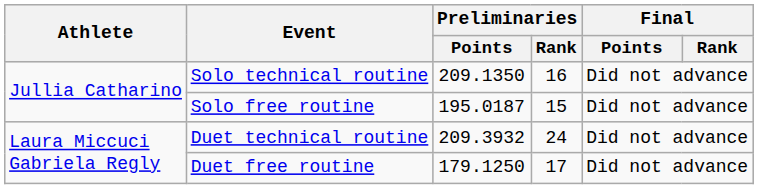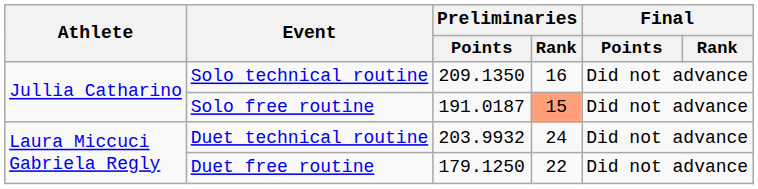Solo free routine | Preliminaries / Points: 195.0187 -> 191.0187
Solo free routine | Preliminaries / Rank: no background -> lightsalmon background
Duet technical routine | Preliminaries / Points: 209.3932 -> 203.9932
Duet free routine | Preliminaries / Rank: 17 -> 22
